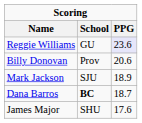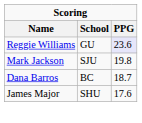- row: Billy Donovan | Prov | 20.6
Mark Jackson | PPG: 18.9 -> 19.8
Dana Barros | School: bold -> normal
